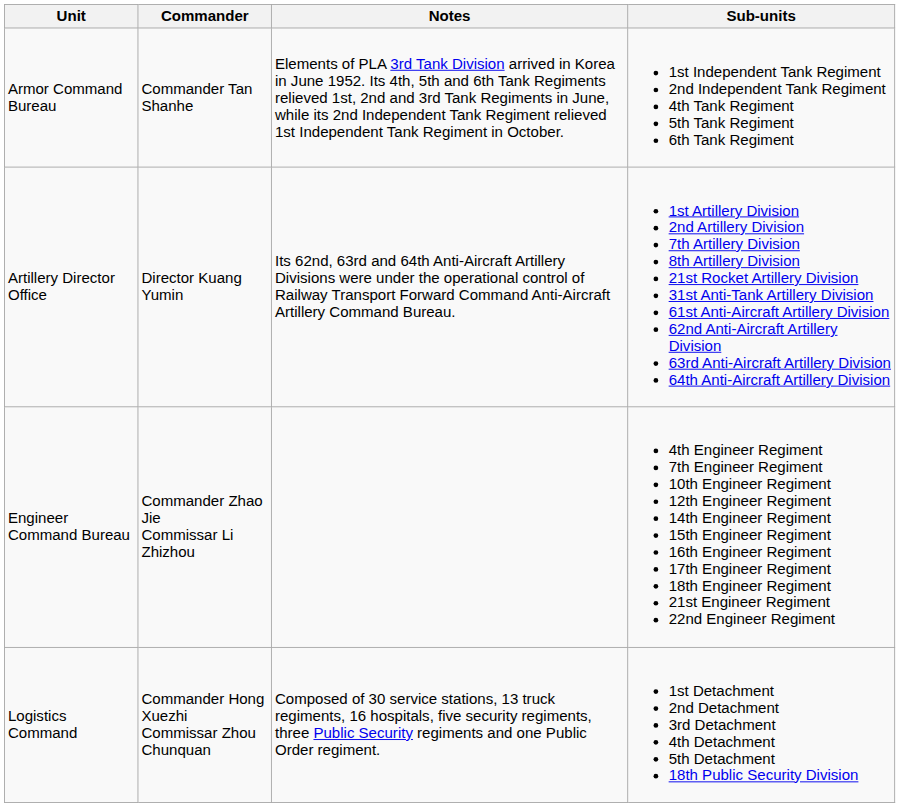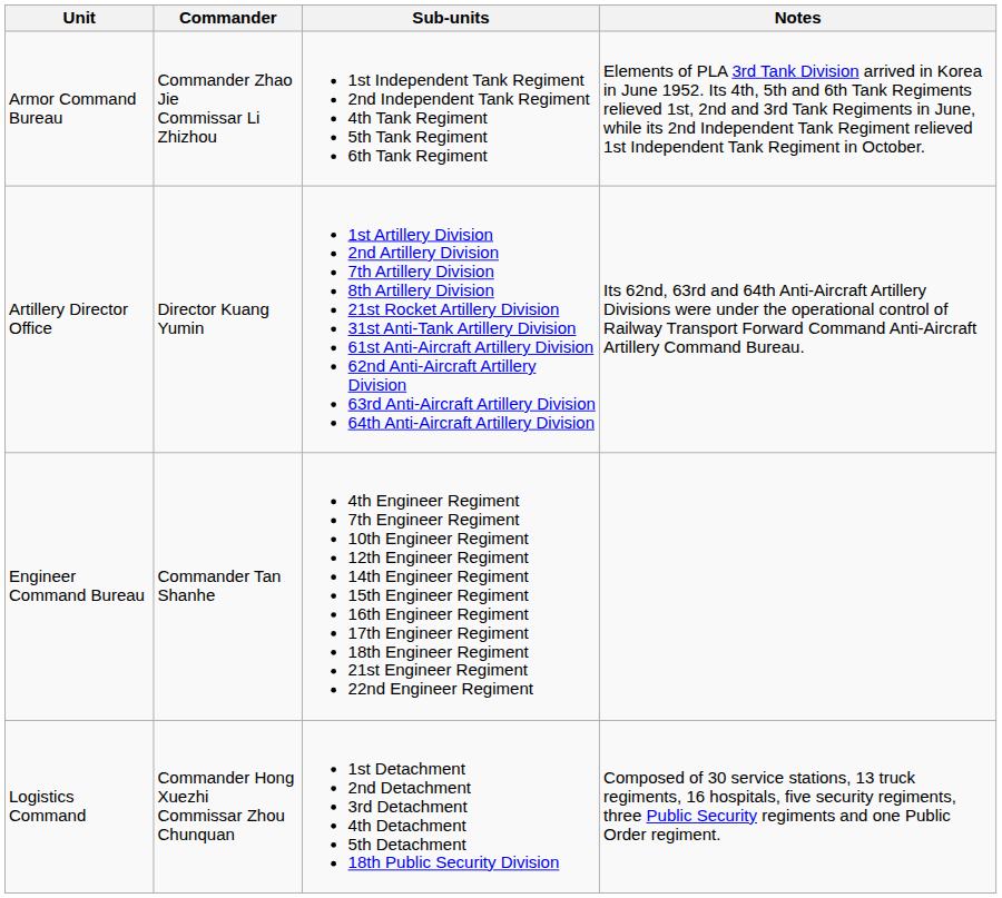columns swapped: Sub-units <-> Notes
Armor Command Bureau | Commander: Commander Tan Shanhe -> Commander Zhao Jie Commissar Li Zhizhou
Engineer Command Bureau | Commander: Commander Zhao Jie Commissar Li Zhizhou -> Commander Tan Shanhe
